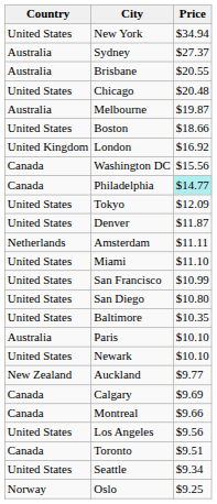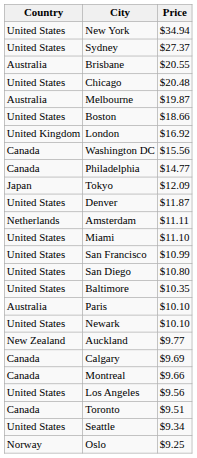Sydney | Country: Australia -> United States
Philadelphia | Price: paleturquoise background -> no background
Tokyo | Country: United States -> Japan
